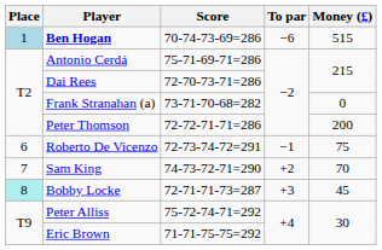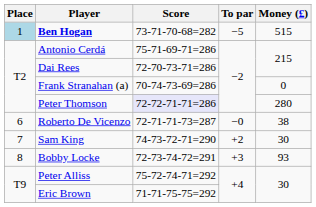Ben Hogan | Score: 70-74-73-69=286 -> 73-71-70-68=282
Ben Hogan | To par: −6 -> −5
Frank Stranahan (a) | Score: 73-71-70-68=282 -> 70-74-73-69=286
Peter Thomson | Score: no background -> lavender background
Peter Thomson | Money (£): 200 -> 280
Roberto De Vicenzo | Score: 72-73-74-72=291 -> 72-71-71-73=287
Roberto De Vicenzo | To par: −1 -> −0
Roberto De Vicenzo | Money (£): 75 -> 38
Sam King | Money (£): 70 -> 30
Bobby Locke | Place: paleturquoise background -> no background
Bobby Locke | Score: 72-71-71-73=287 -> 72-73-74-72=291
Bobby Locke | Money (£): 45 -> 93
